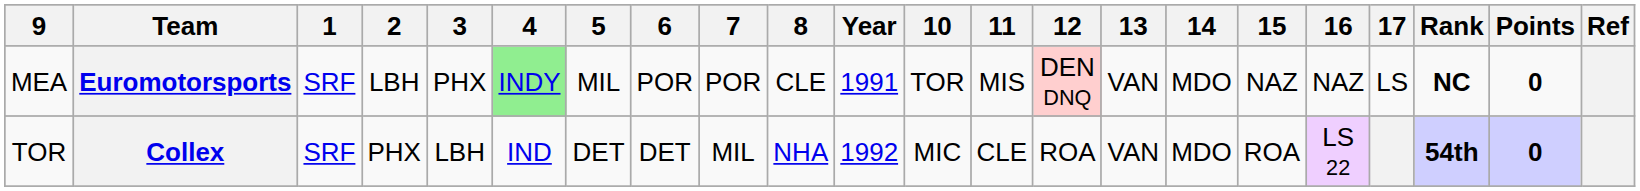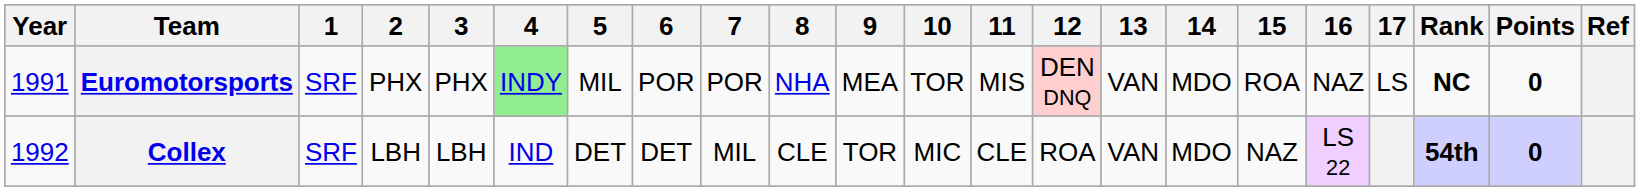columns swapped: Year <-> 9
Euromotorsports | 2: LBH -> PHX
Euromotorsports | 8: CLE -> NHA
Euromotorsports | 15: NAZ -> ROA
Collex | 2: PHX -> LBH
Collex | 8: NHA -> CLE
Collex | 15: ROA -> NAZ
